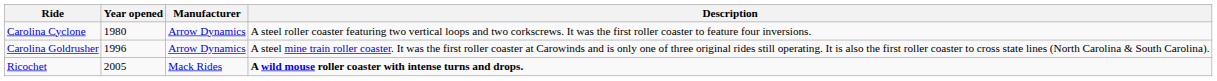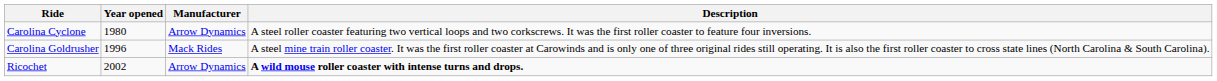Carolina Goldrusher | Manufacturer: Arrow Dynamics -> Mack Rides
Ricochet | Year opened: 2005 -> 2002
Ricochet | Manufacturer: Mack Rides -> Arrow Dynamics
